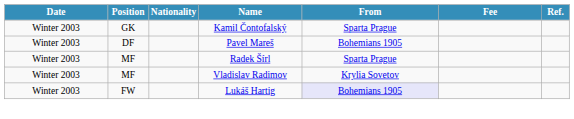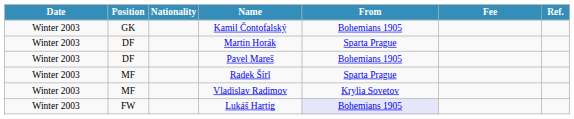Kamil Čontofalský | From: Sparta Prague -> Bohemians 1905
+ row: Winter 2003 | DF | Martin Horák | Sparta Prague
